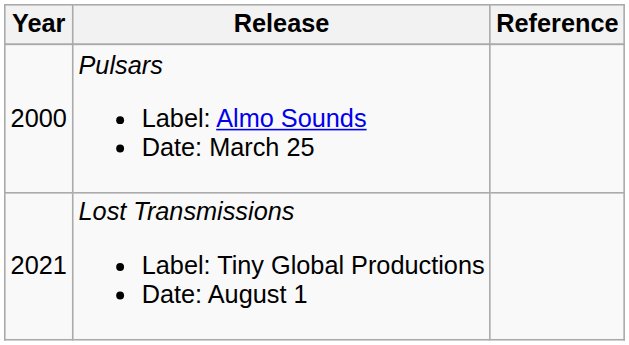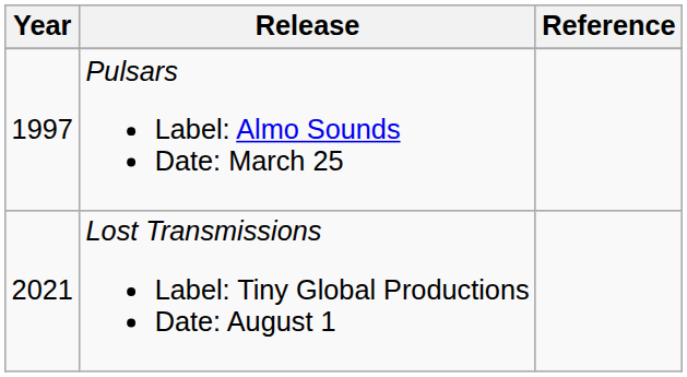Pulsars Label: Almo Sounds Date: March 25 | Year: 2000 -> 1997
